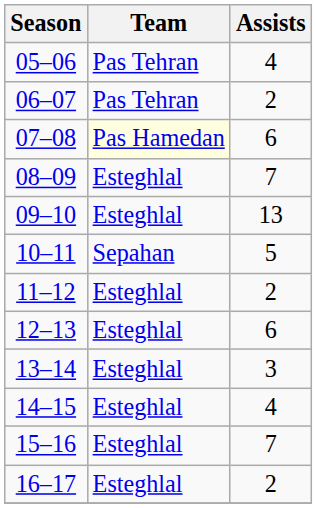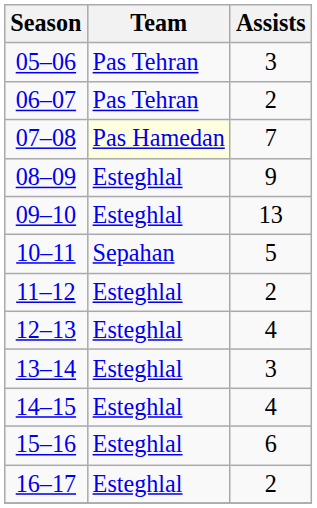05–06 | Assists: 4 -> 3
07–08 | Assists: 6 -> 7
08–09 | Assists: 7 -> 9
12–13 | Assists: 6 -> 4
15–16 | Assists: 7 -> 6
